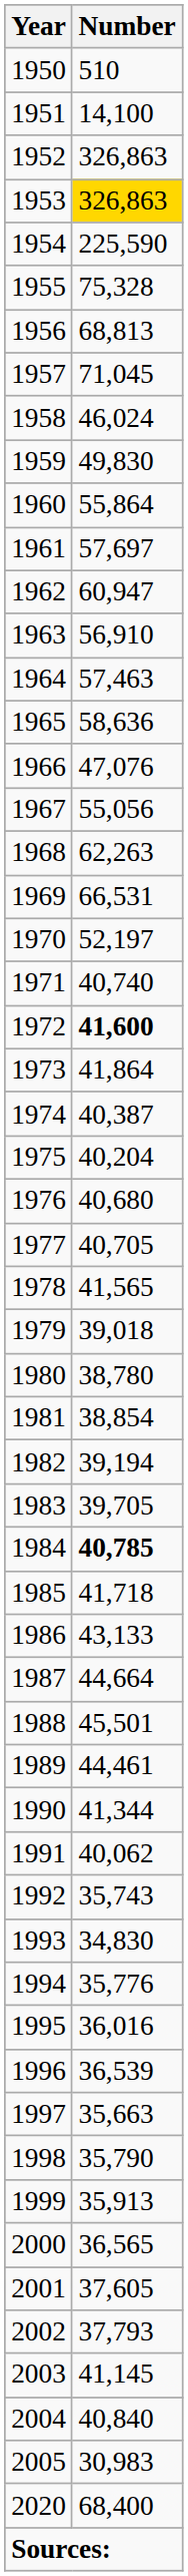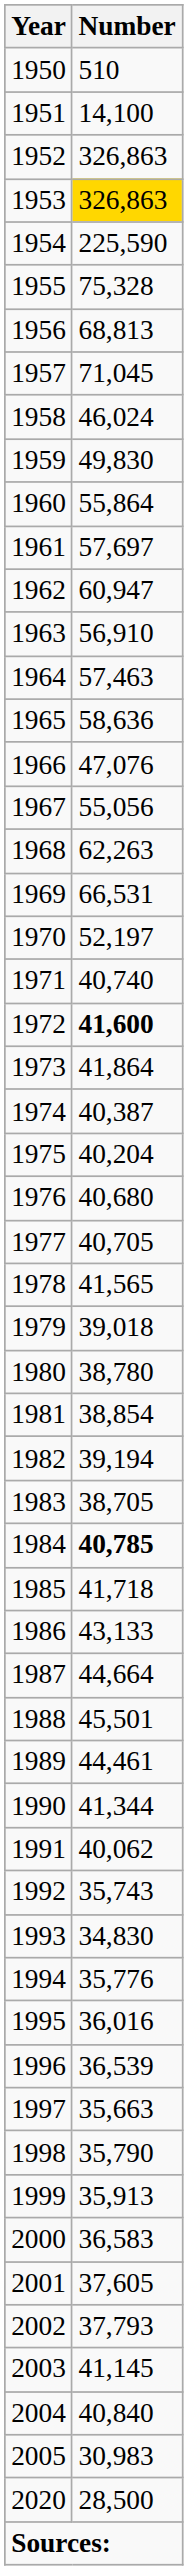1983 | Number: 39,705 -> 38,705
2000 | Number: 36,565 -> 36,583
2020 | Number: 68,400 -> 28,500
